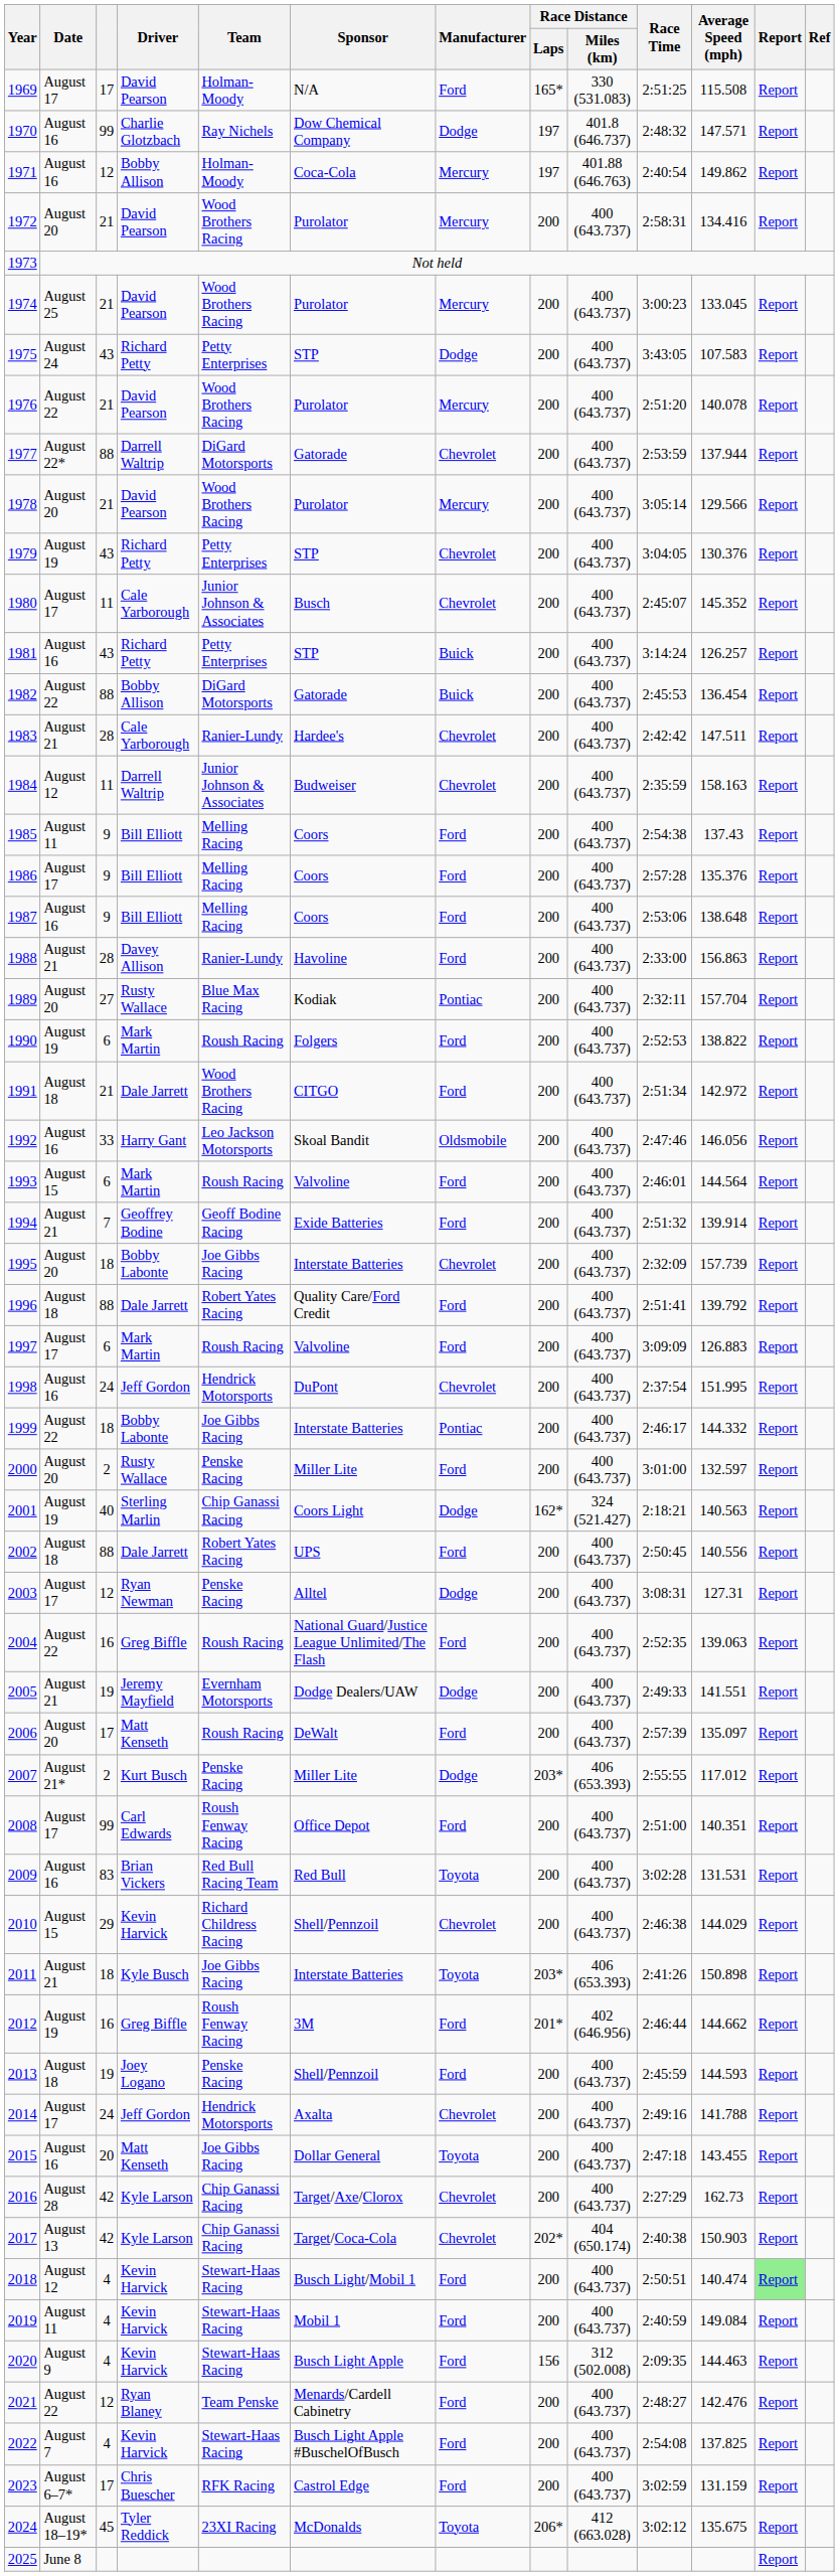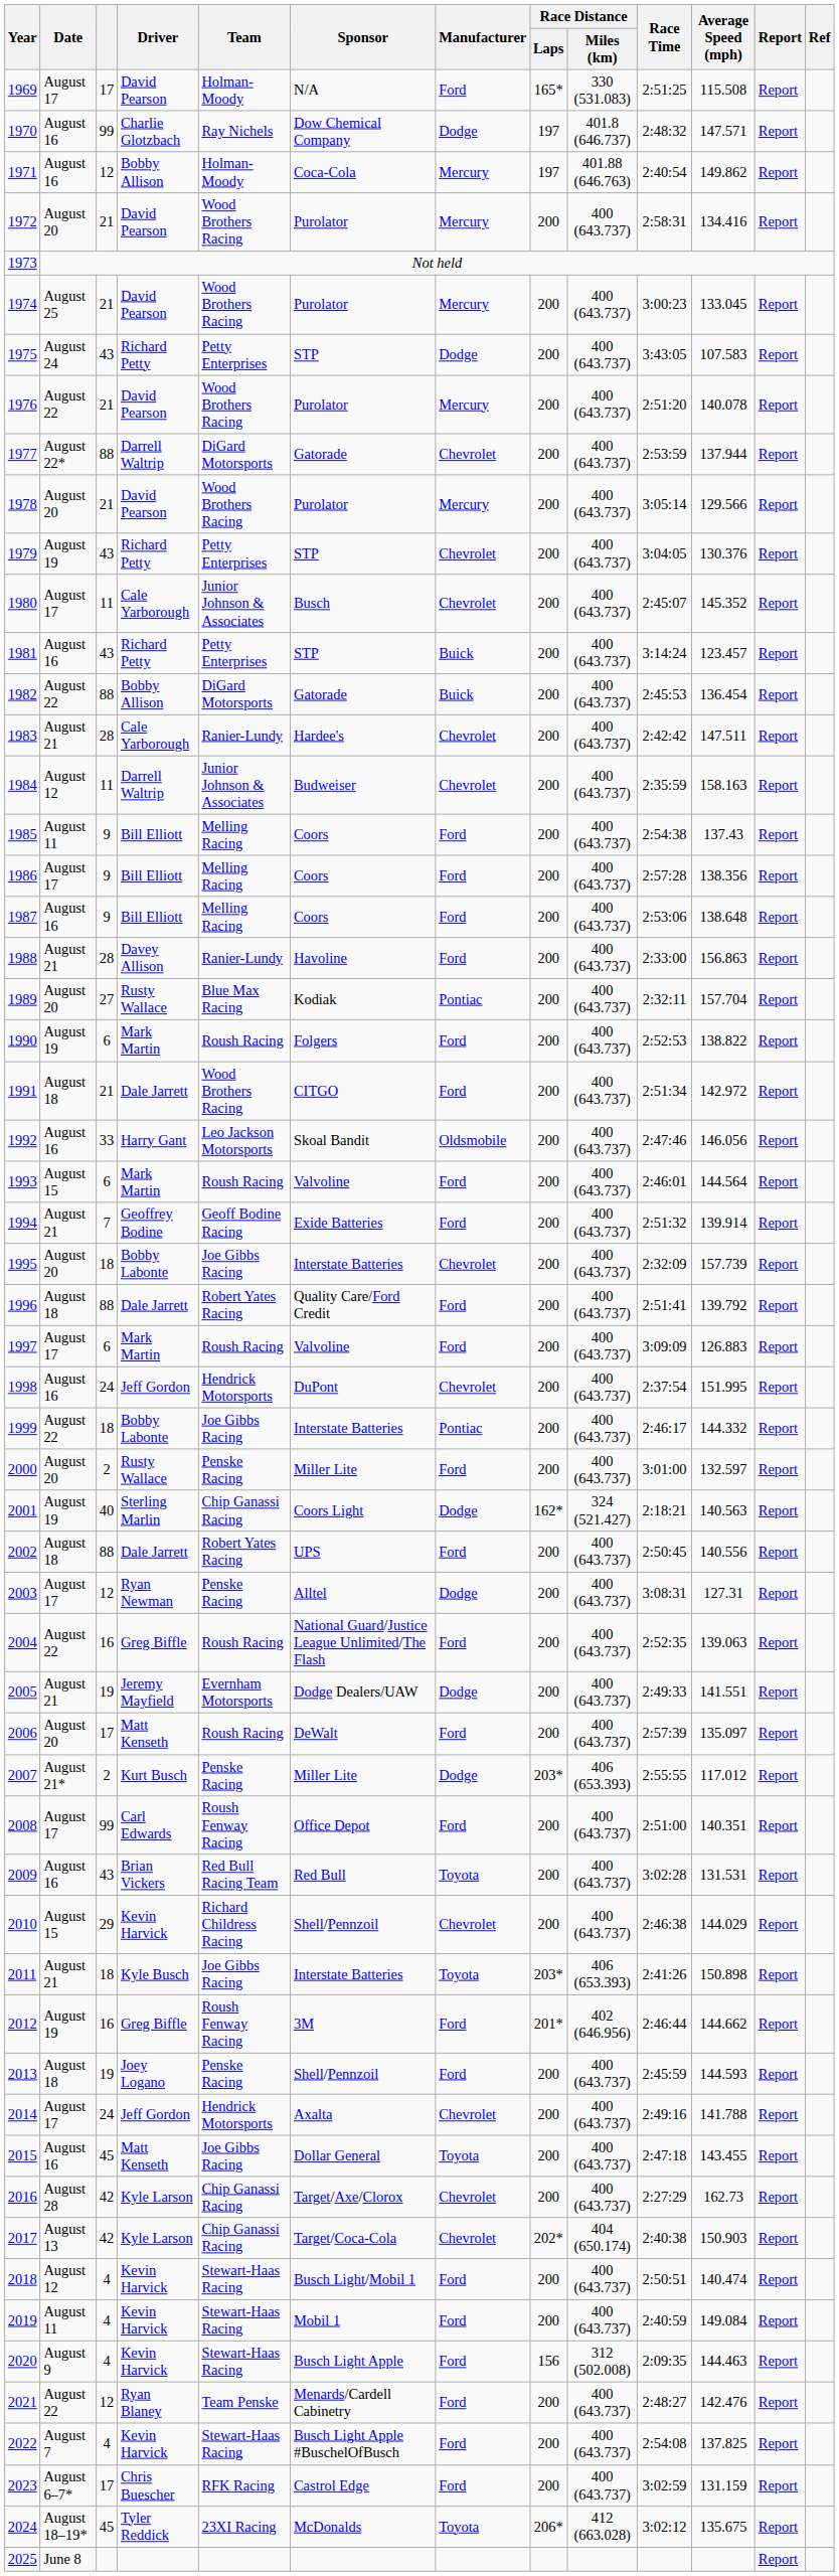1981 | Average Speed (mph): 126.257 -> 123.457
1986 | Average Speed (mph): 135.376 -> 138.356
2009 | column 3: 83 -> 43
2015 | column 3: 20 -> 45
2018 | Report: lightgreen background -> no background
